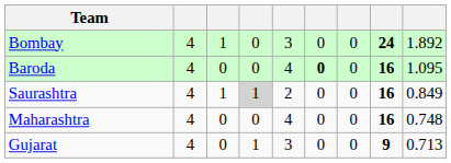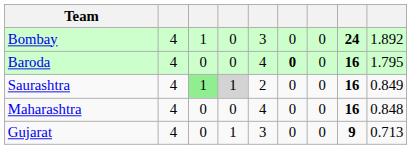Baroda | column 9: 1.095 -> 1.795
Saurashtra | column 3: no background -> lightgreen background
Maharashtra | column 9: 0.748 -> 0.848
